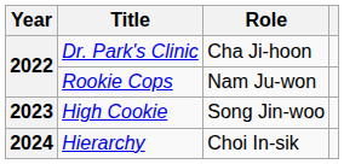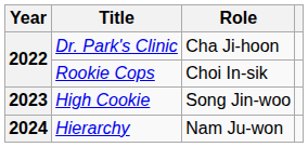Rookie Cops | Role: Nam Ju-won -> Choi In-sik
Hierarchy | Role: Choi In-sik -> Nam Ju-won
